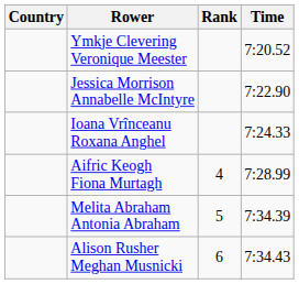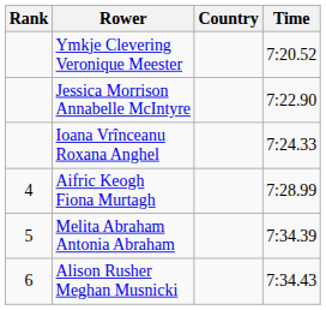columns swapped: Rank <-> Country
